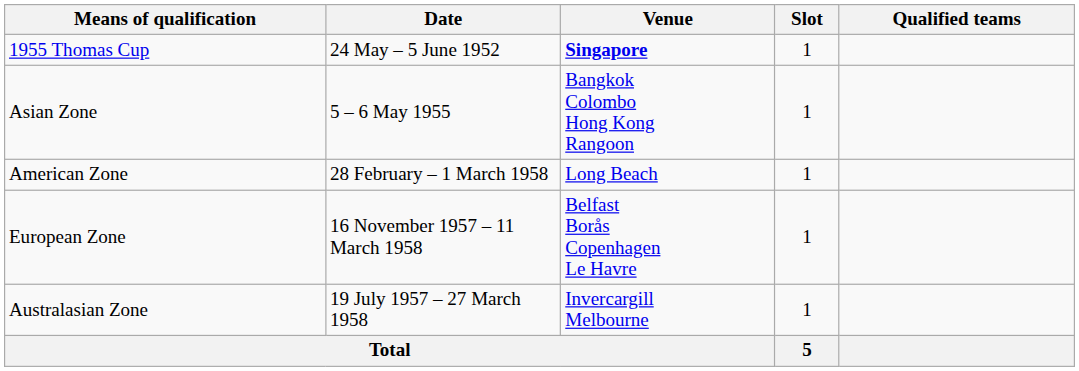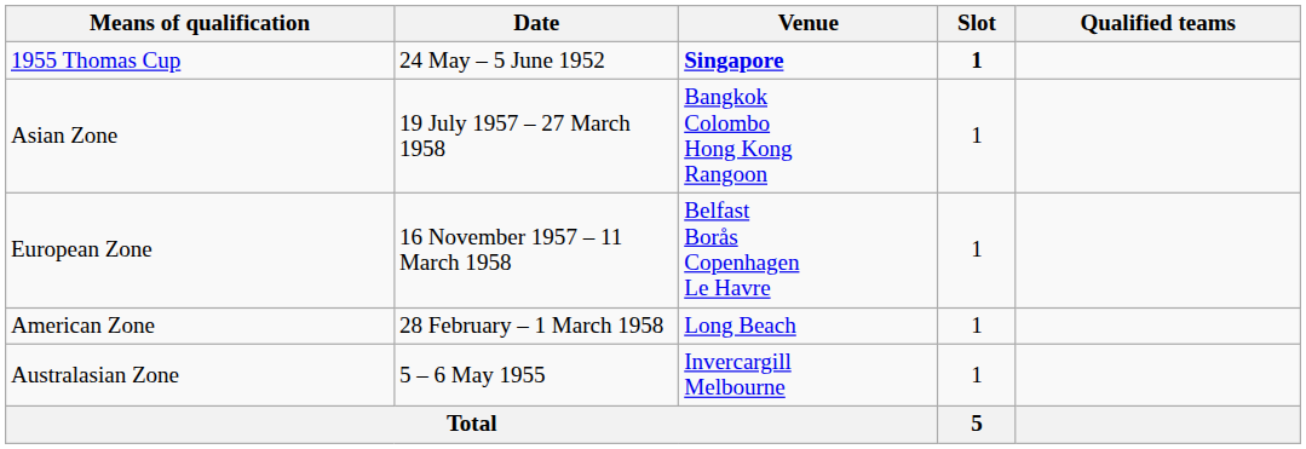1955 Thomas Cup | Slot: normal -> bold
Asian Zone | Date: 5 – 6 May 1955 -> 19 July 1957 – 27 March 1958
rows swapped: American Zone <-> European Zone
Australasian Zone | Date: 19 July 1957 – 27 March 1958 -> 5 – 6 May 1955
